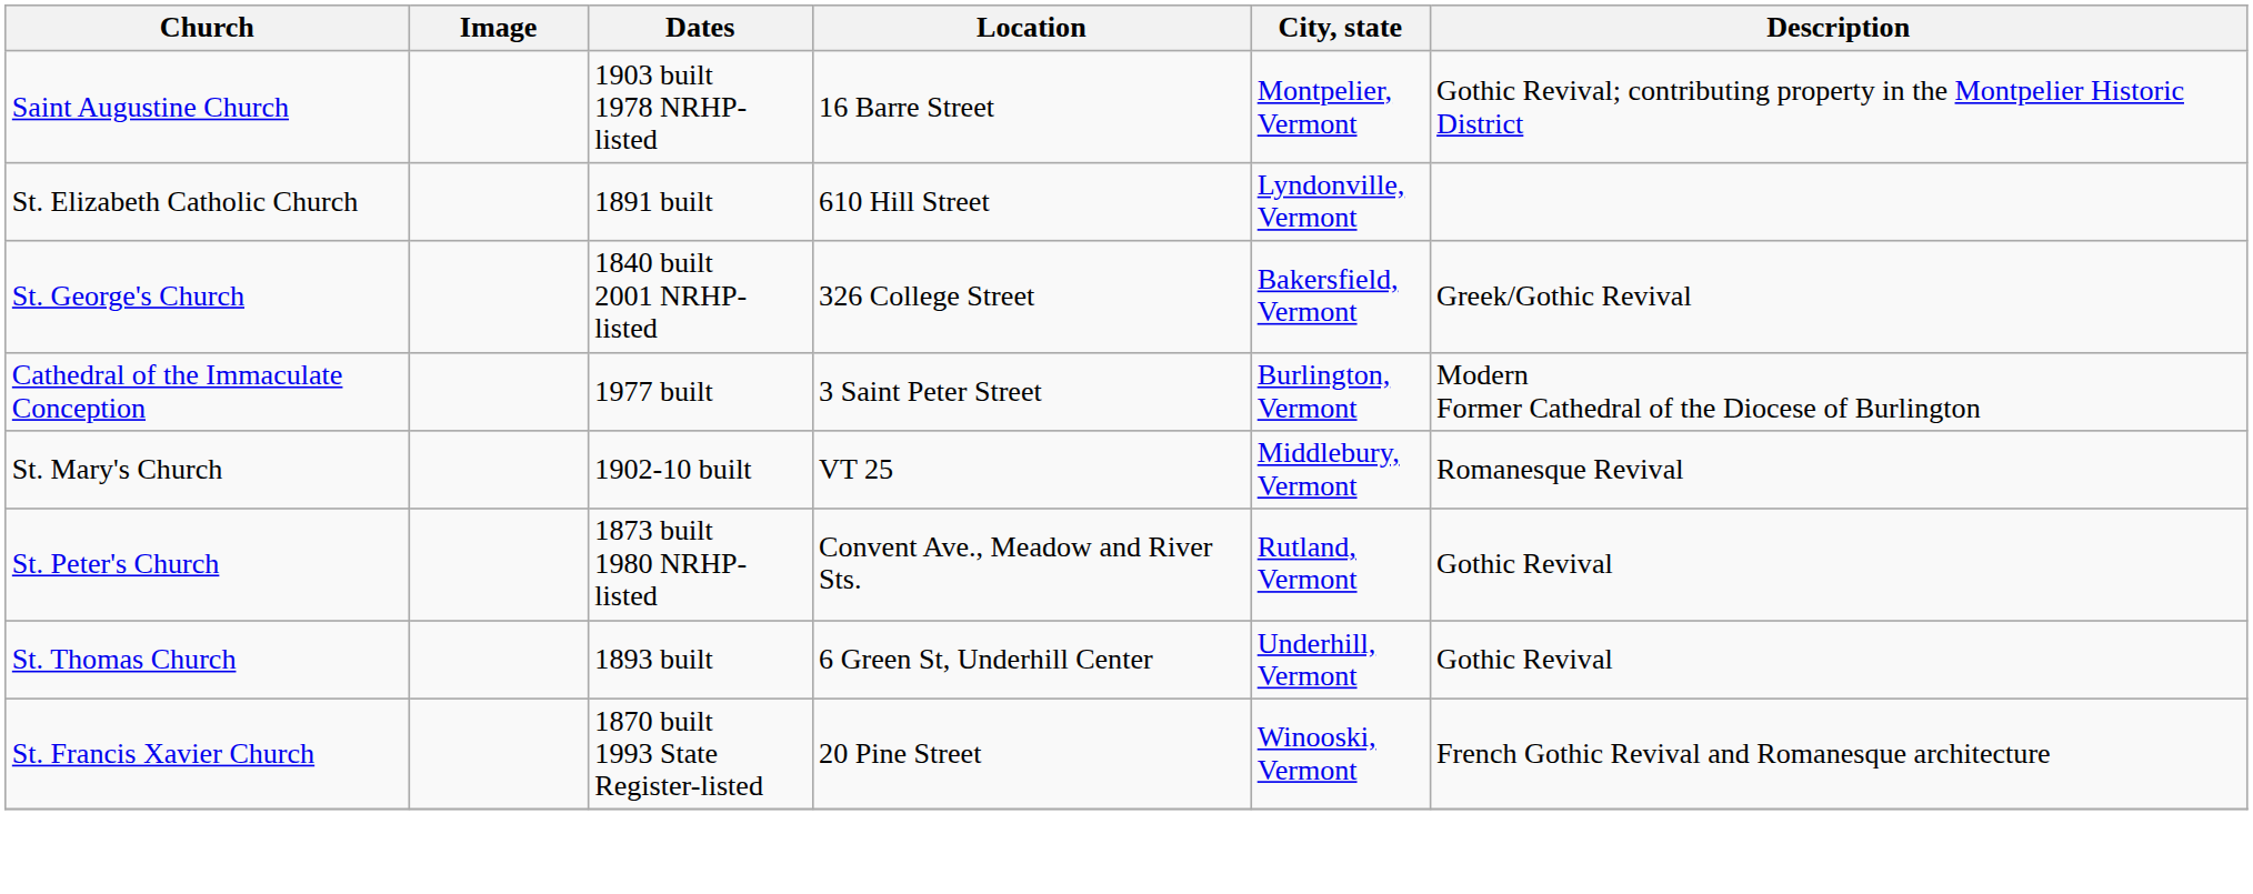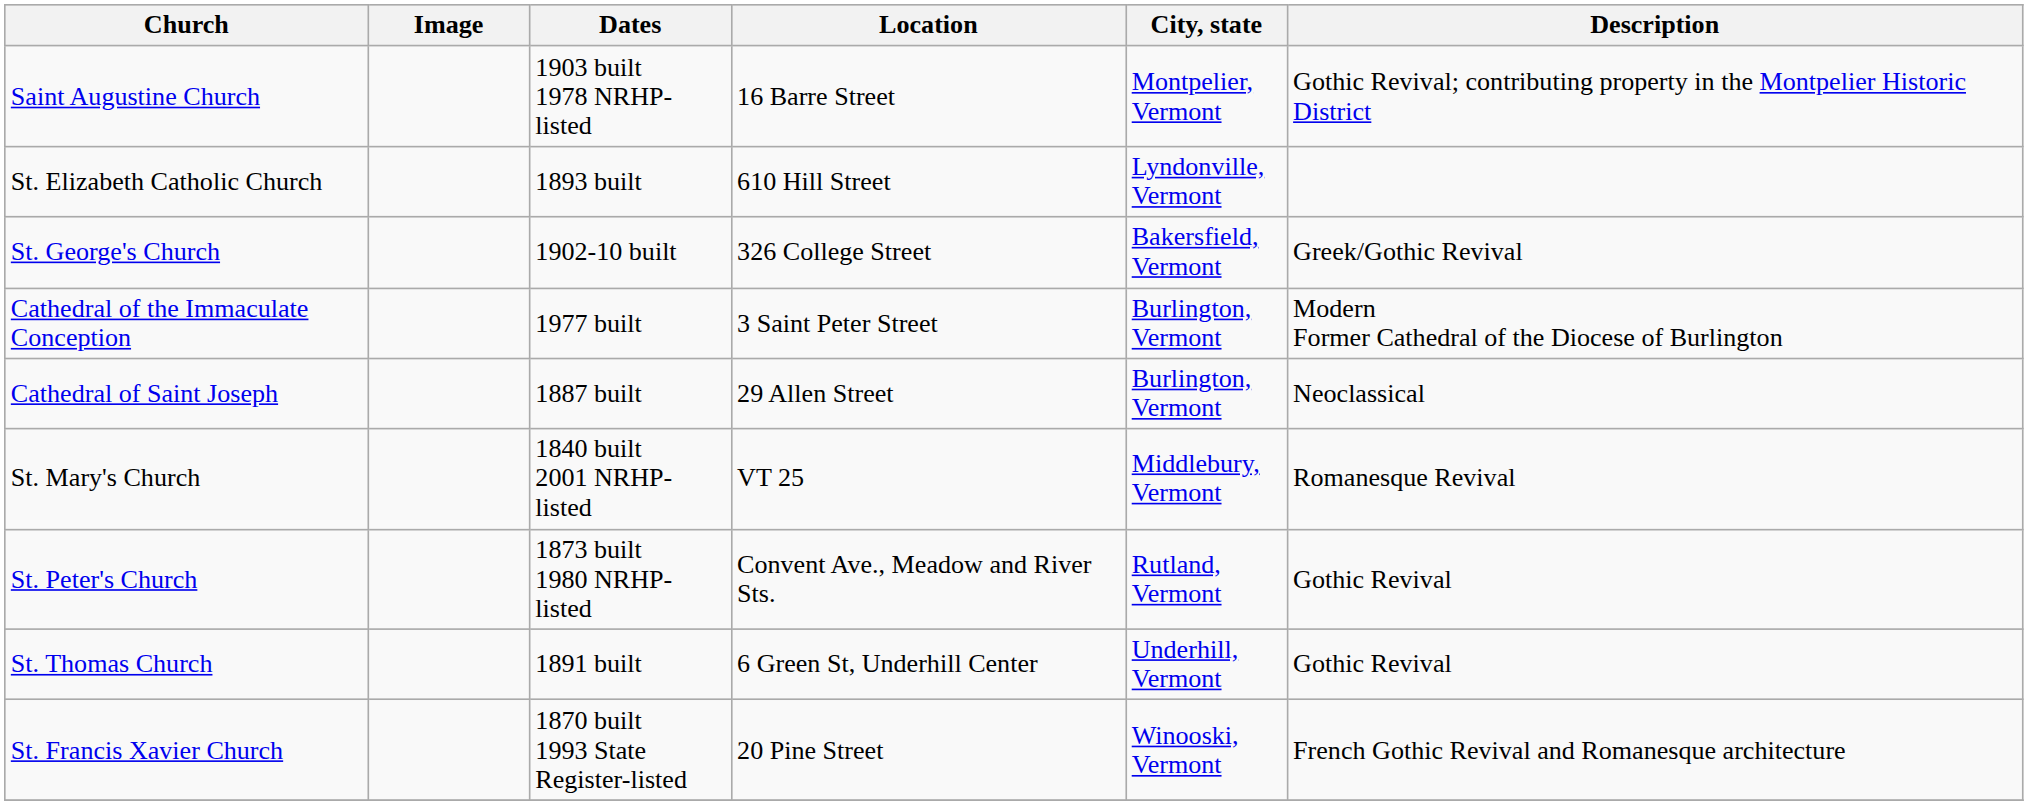St. Elizabeth Catholic Church | Dates: 1891 built -> 1893 built
St. George's Church | Dates: 1840 built 2001 NRHP-listed -> 1902-10 built
+ row: Cathedral of Saint Joseph | 1887 built | 29 Allen Street | Burlington, Vermont | Neoclassical
St. Mary's Church | Dates: 1902-10 built -> 1840 built 2001 NRHP-listed
St. Thomas Church | Dates: 1893 built -> 1891 built
